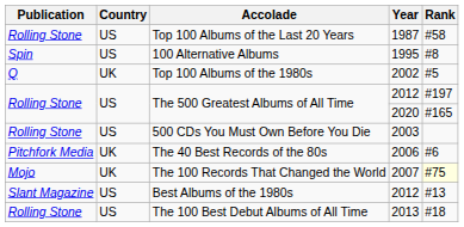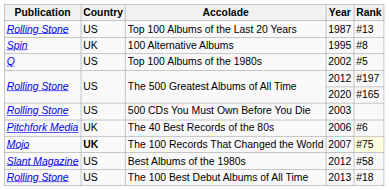Top 100 Albums of the Last 20 Years | Rank: #58 -> #13
100 Alternative Albums | Country: US -> UK
Top 100 Albums of the 1980s | Country: UK -> US
The 100 Records That Changed the World | Country: normal -> bold
Best Albums of the 1980s | Rank: #13 -> #58
